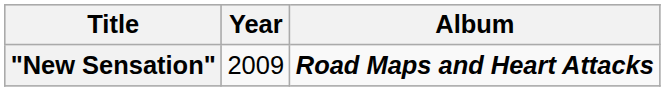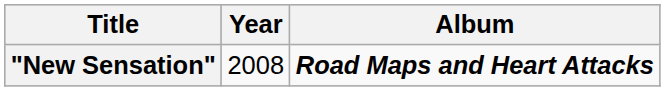"New Sensation" | Year: 2009 -> 2008
